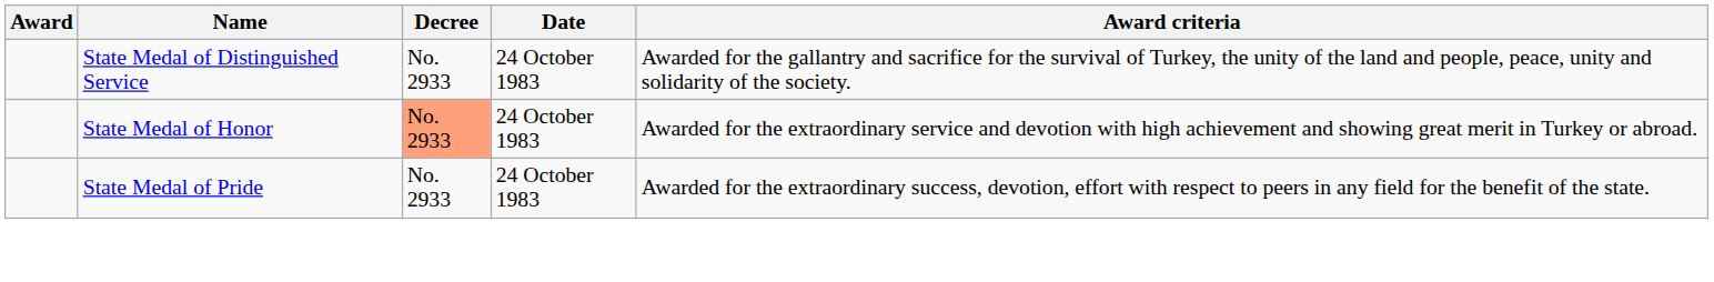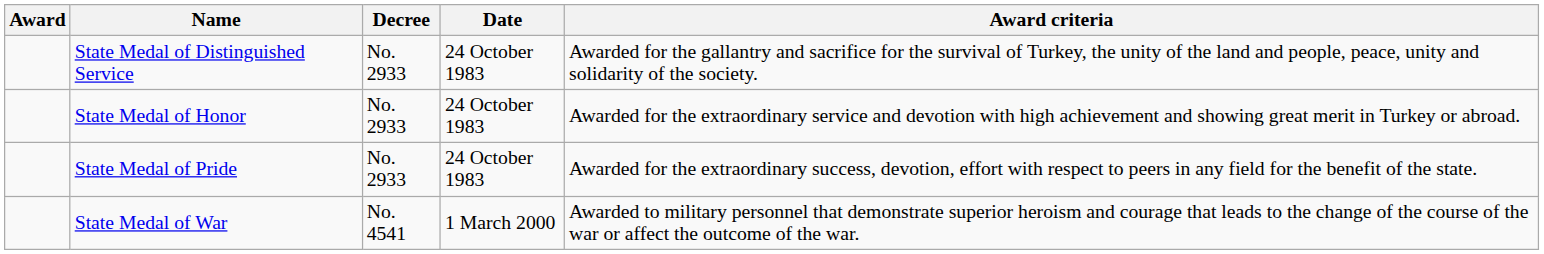State Medal of Honor | Decree: lightsalmon background -> no background
+ row: State Medal of War | No. 4541 | 1 March 2000 | Awarded to military personnel that demonstrate superior heroism and courage that leads to the change of the course of the war or affect the outcome of the war.
